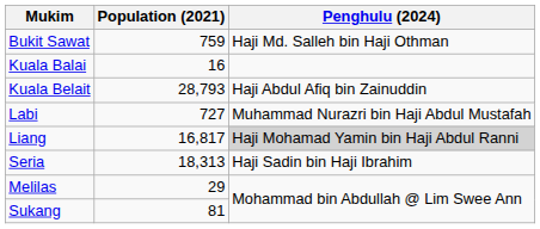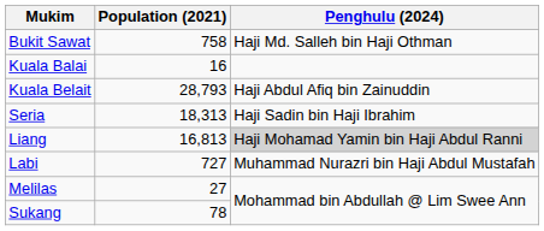Bukit Sawat | Population (2021): 759 -> 758
rows swapped: Labi <-> Seria
Liang | Population (2021): 16,817 -> 16,813
Melilas | Population (2021): 29 -> 27
Sukang | Population (2021): 81 -> 78
